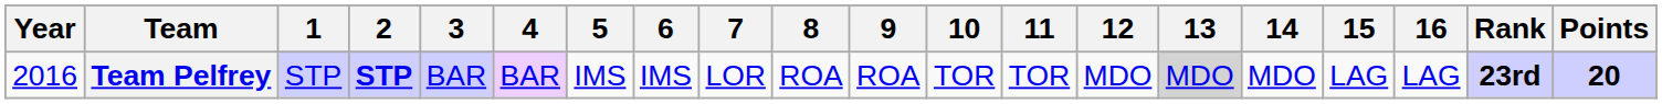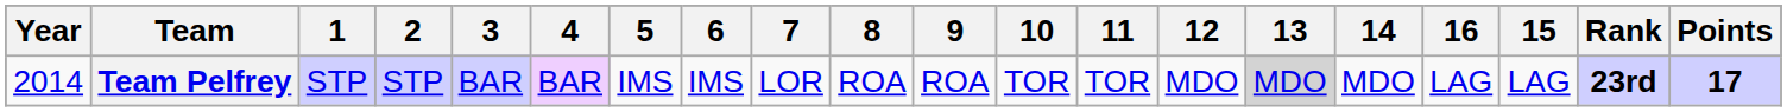columns swapped: 15 <-> 16
Team Pelfrey | Year: 2016 -> 2014
Team Pelfrey | 2: bold -> normal
Team Pelfrey | Points: 20 -> 17
